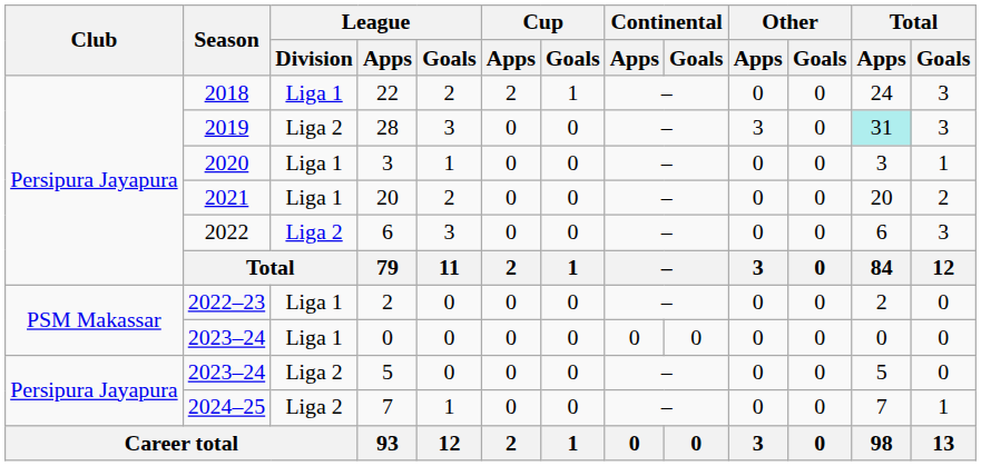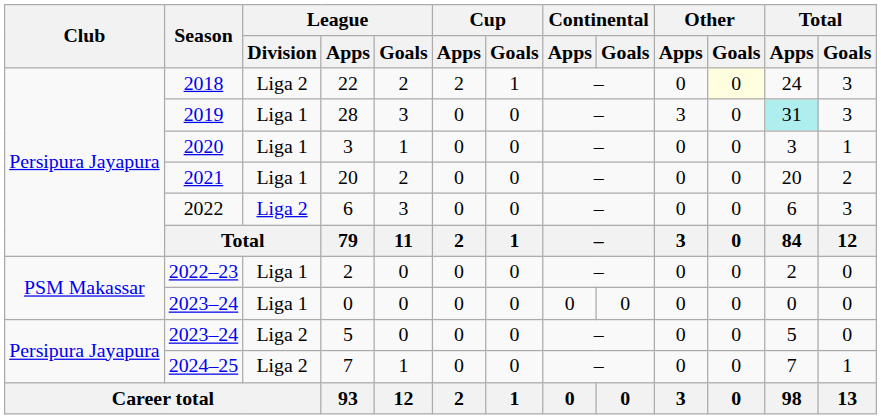22 | League / Division: Liga 1 -> Liga 2
22 | Other / Goals: no background -> lightyellow background
28 | League / Division: Liga 2 -> Liga 1
